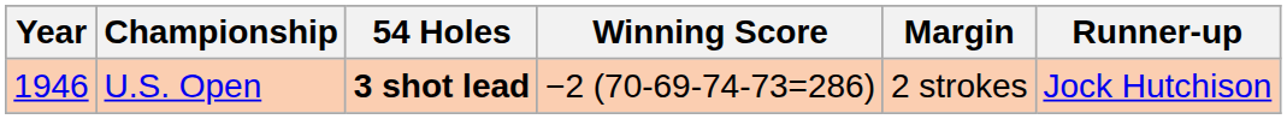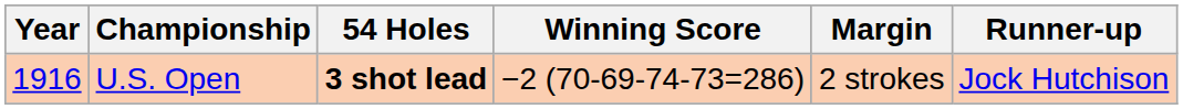U.S. Open | Year: 1946 -> 1916
